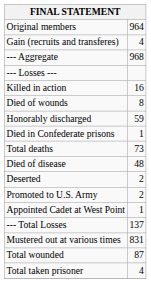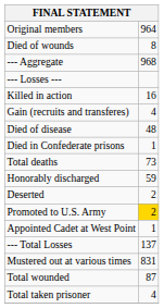rows swapped: Gain (recruits and transferes) <-> Died of wounds
rows swapped: Died of disease <-> Honorably discharged
Promoted to U.S. Army | column 2: no background -> gold background
